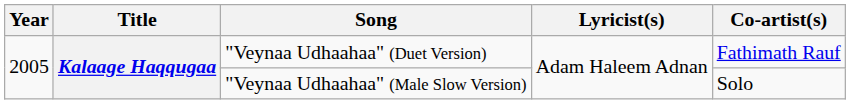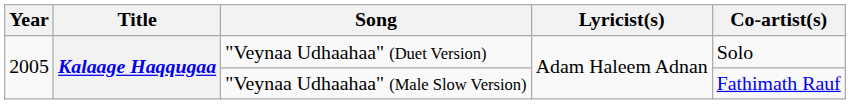"Veynaa Udhaahaa" (Duet Version) | Co-artist(s): Fathimath Rauf -> Solo
"Veynaa Udhaahaa" (Male Slow Version) | Co-artist(s): Solo -> Fathimath Rauf
